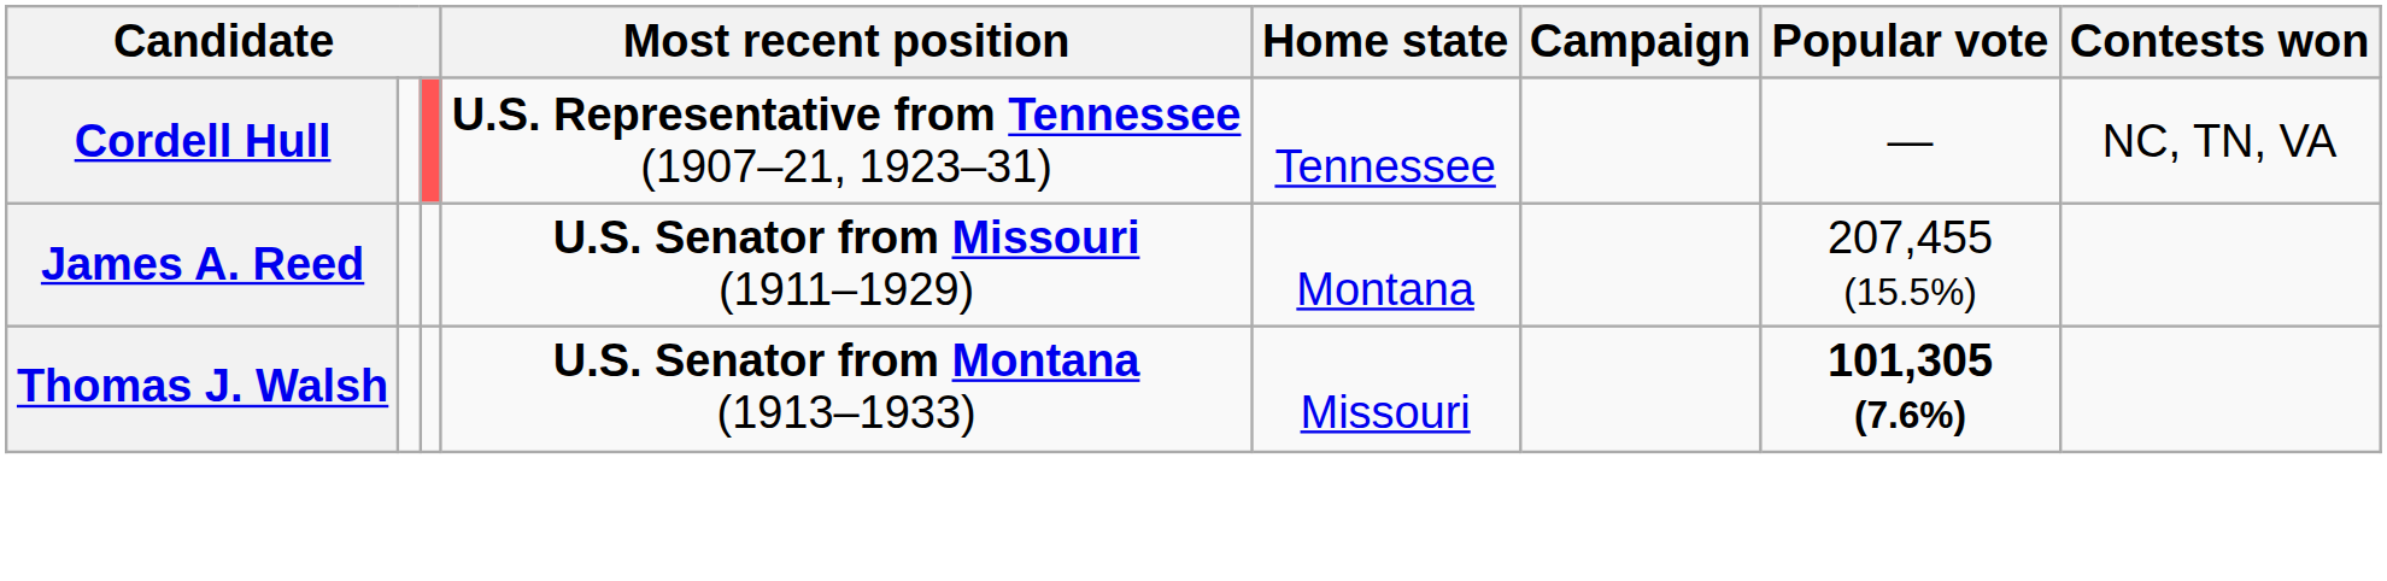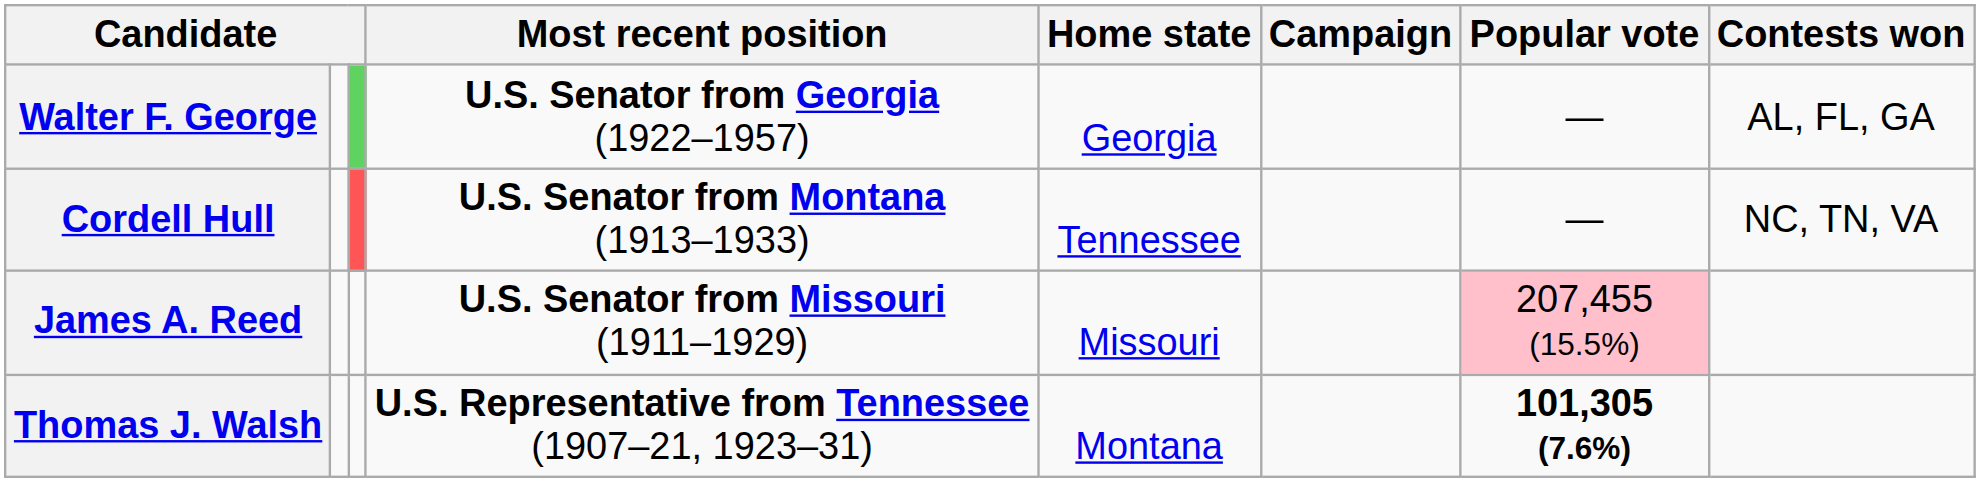+ row: Walter F. George | U.S. Senator from Georgia (1922–1957) | Georgia | — | AL, FL, GA
Cordell Hull | Most recent position: U.S. Representative from Tennessee (1907–21, 1923–31) -> U.S. Senator from Montana (1913–1933)
James A. Reed | Home state: Montana -> Missouri
James A. Reed | Popular vote: no background -> pink background
Thomas J. Walsh | Most recent position: U.S. Senator from Montana (1913–1933) -> U.S. Representative from Tennessee (1907–21, 1923–31)
Thomas J. Walsh | Home state: Missouri -> Montana
